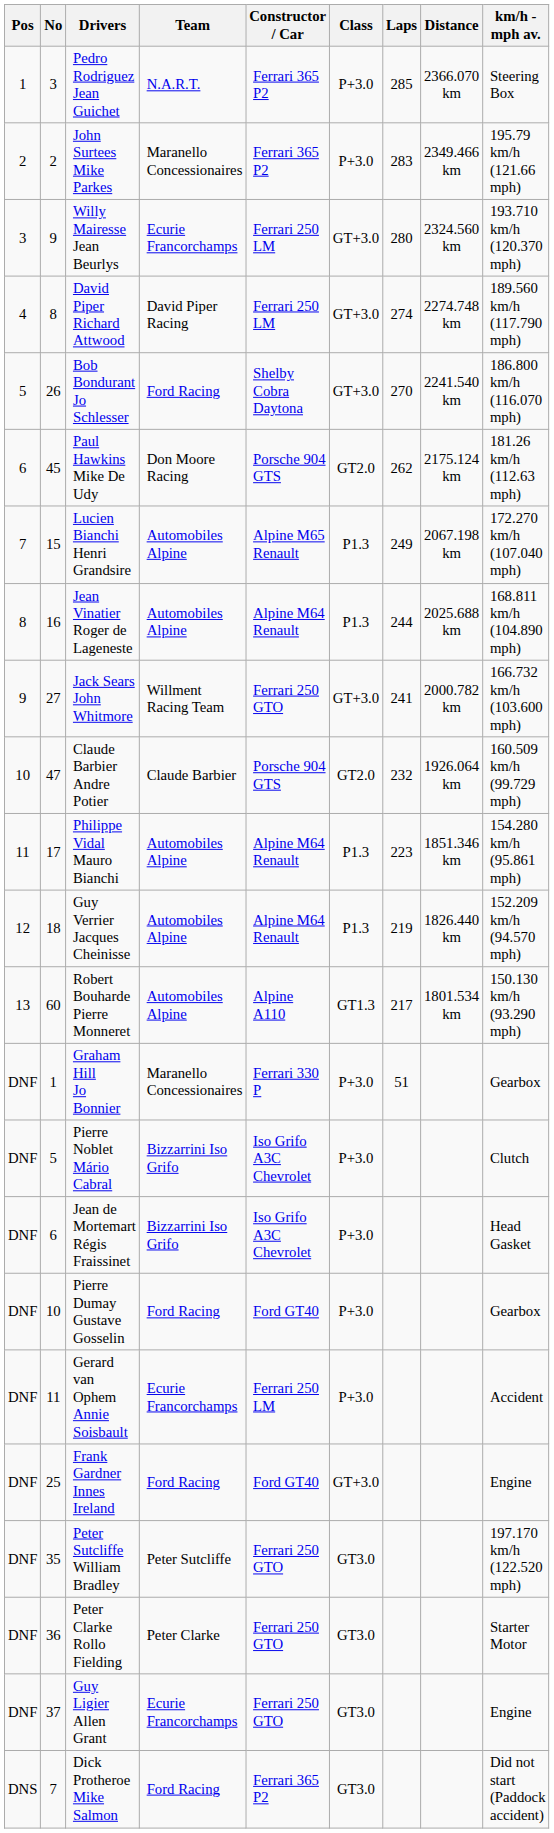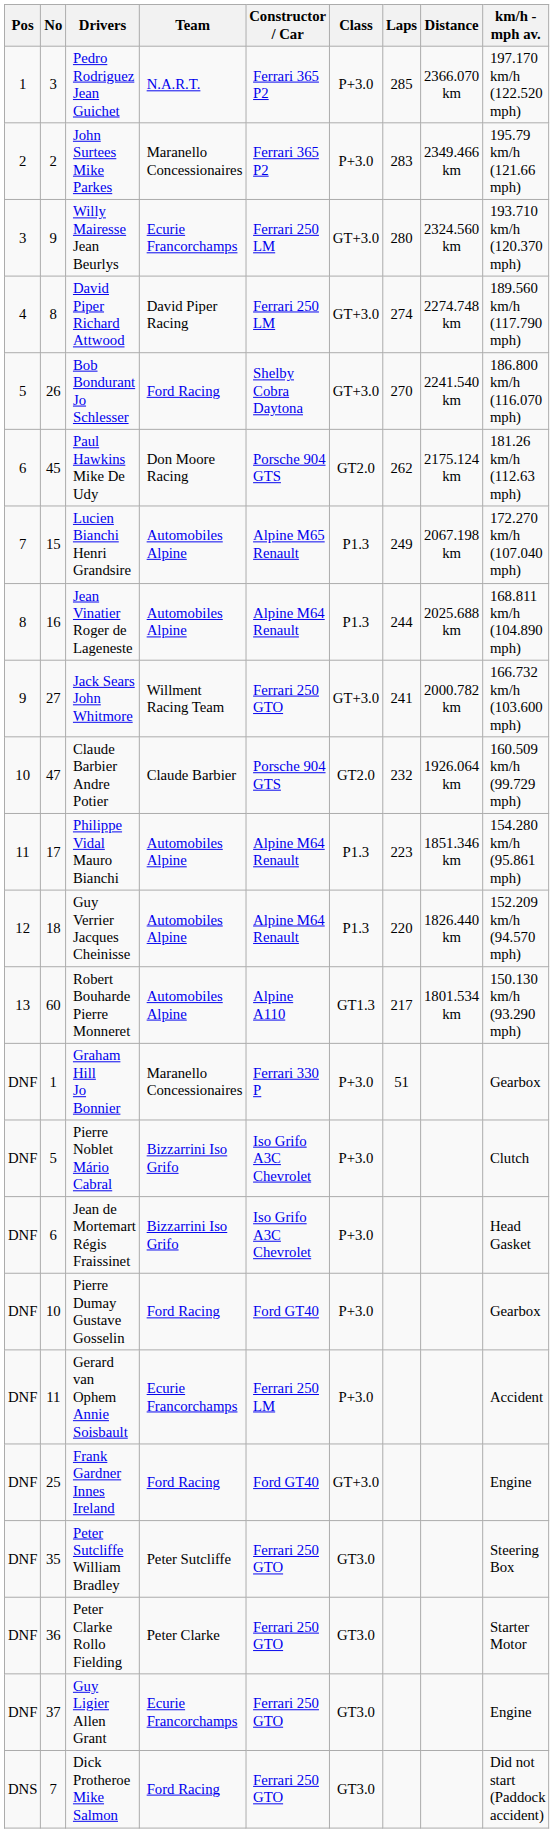Pedro Rodriguez Jean Guichet | km/h - mph av.: Steering Box -> 197.170 km/h (122.520 mph)
Guy Verrier Jacques Cheinisse | Laps: 219 -> 220
Peter Sutcliffe William Bradley | km/h - mph av.: 197.170 km/h (122.520 mph) -> Steering Box
Dick Protheroe Mike Salmon | Constructor / Car: Ferrari 365 P2 -> Ferrari 250 GTO
